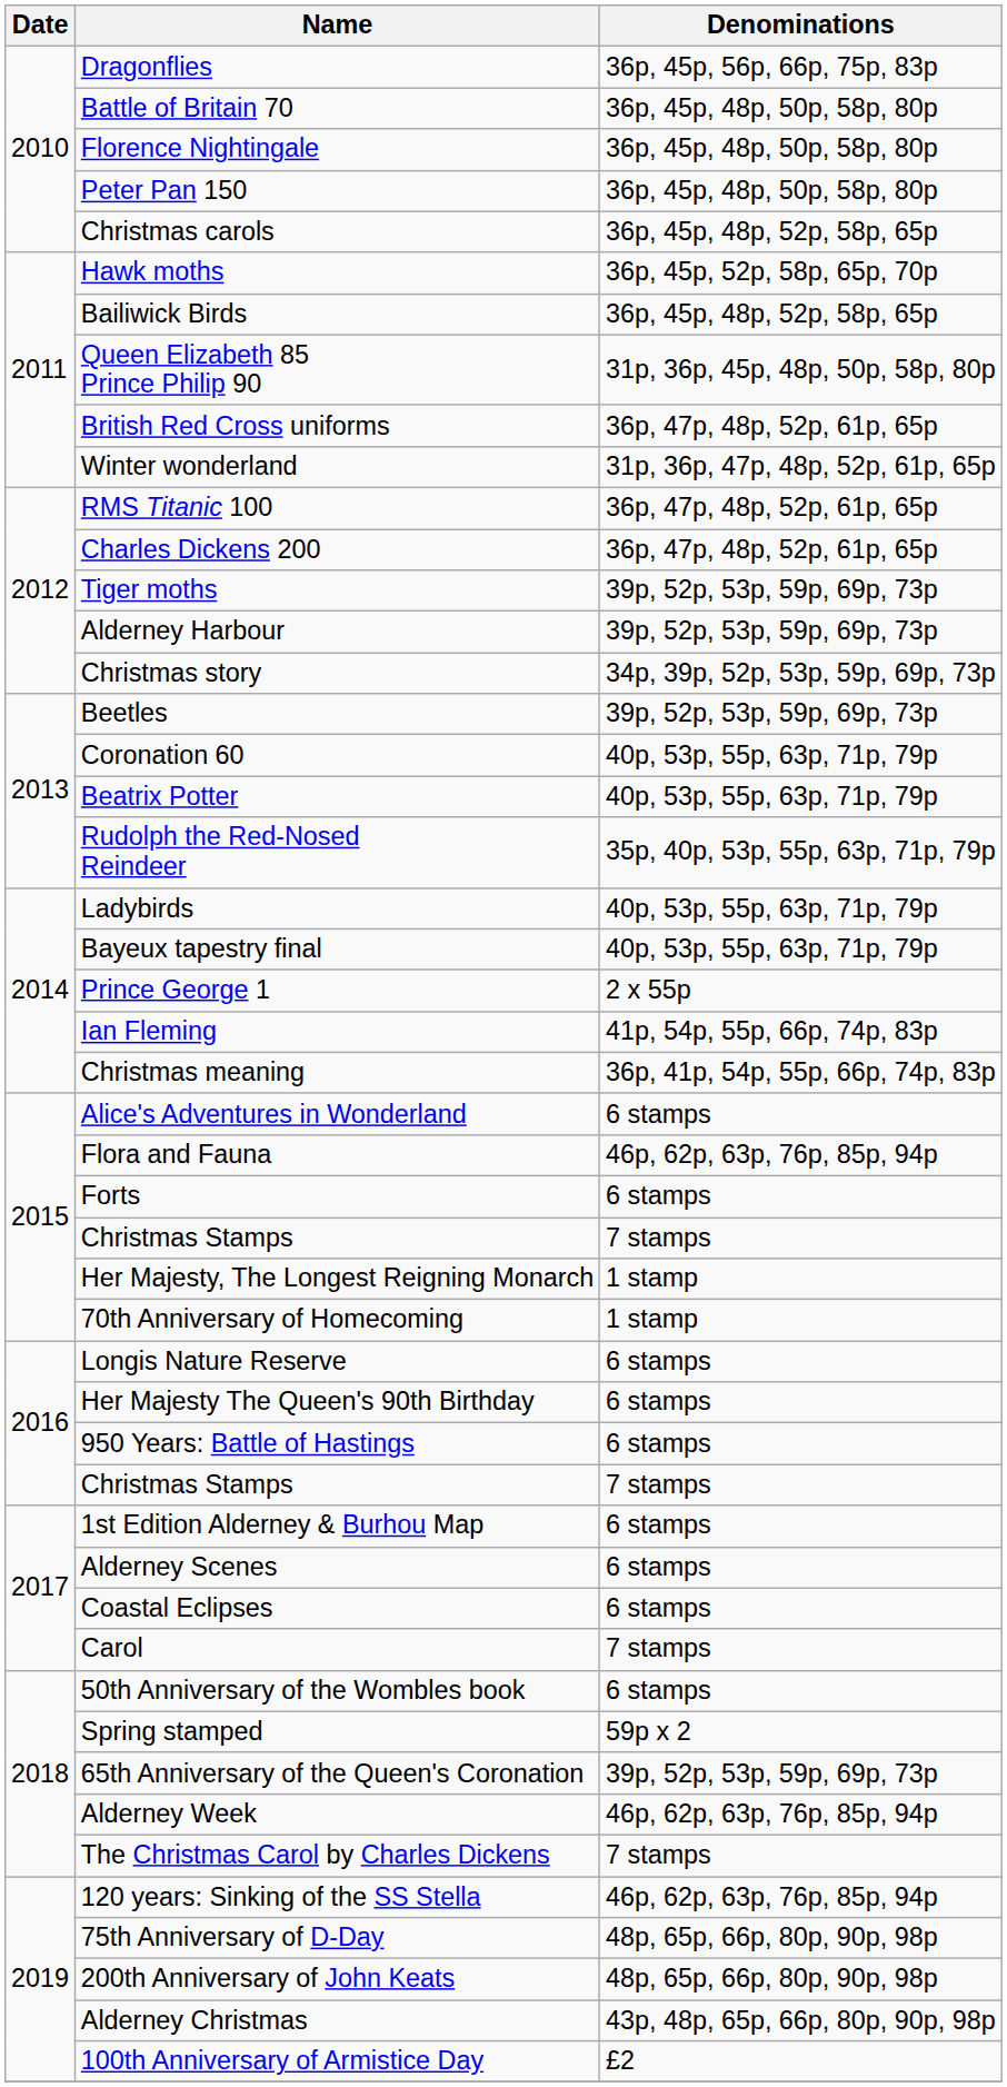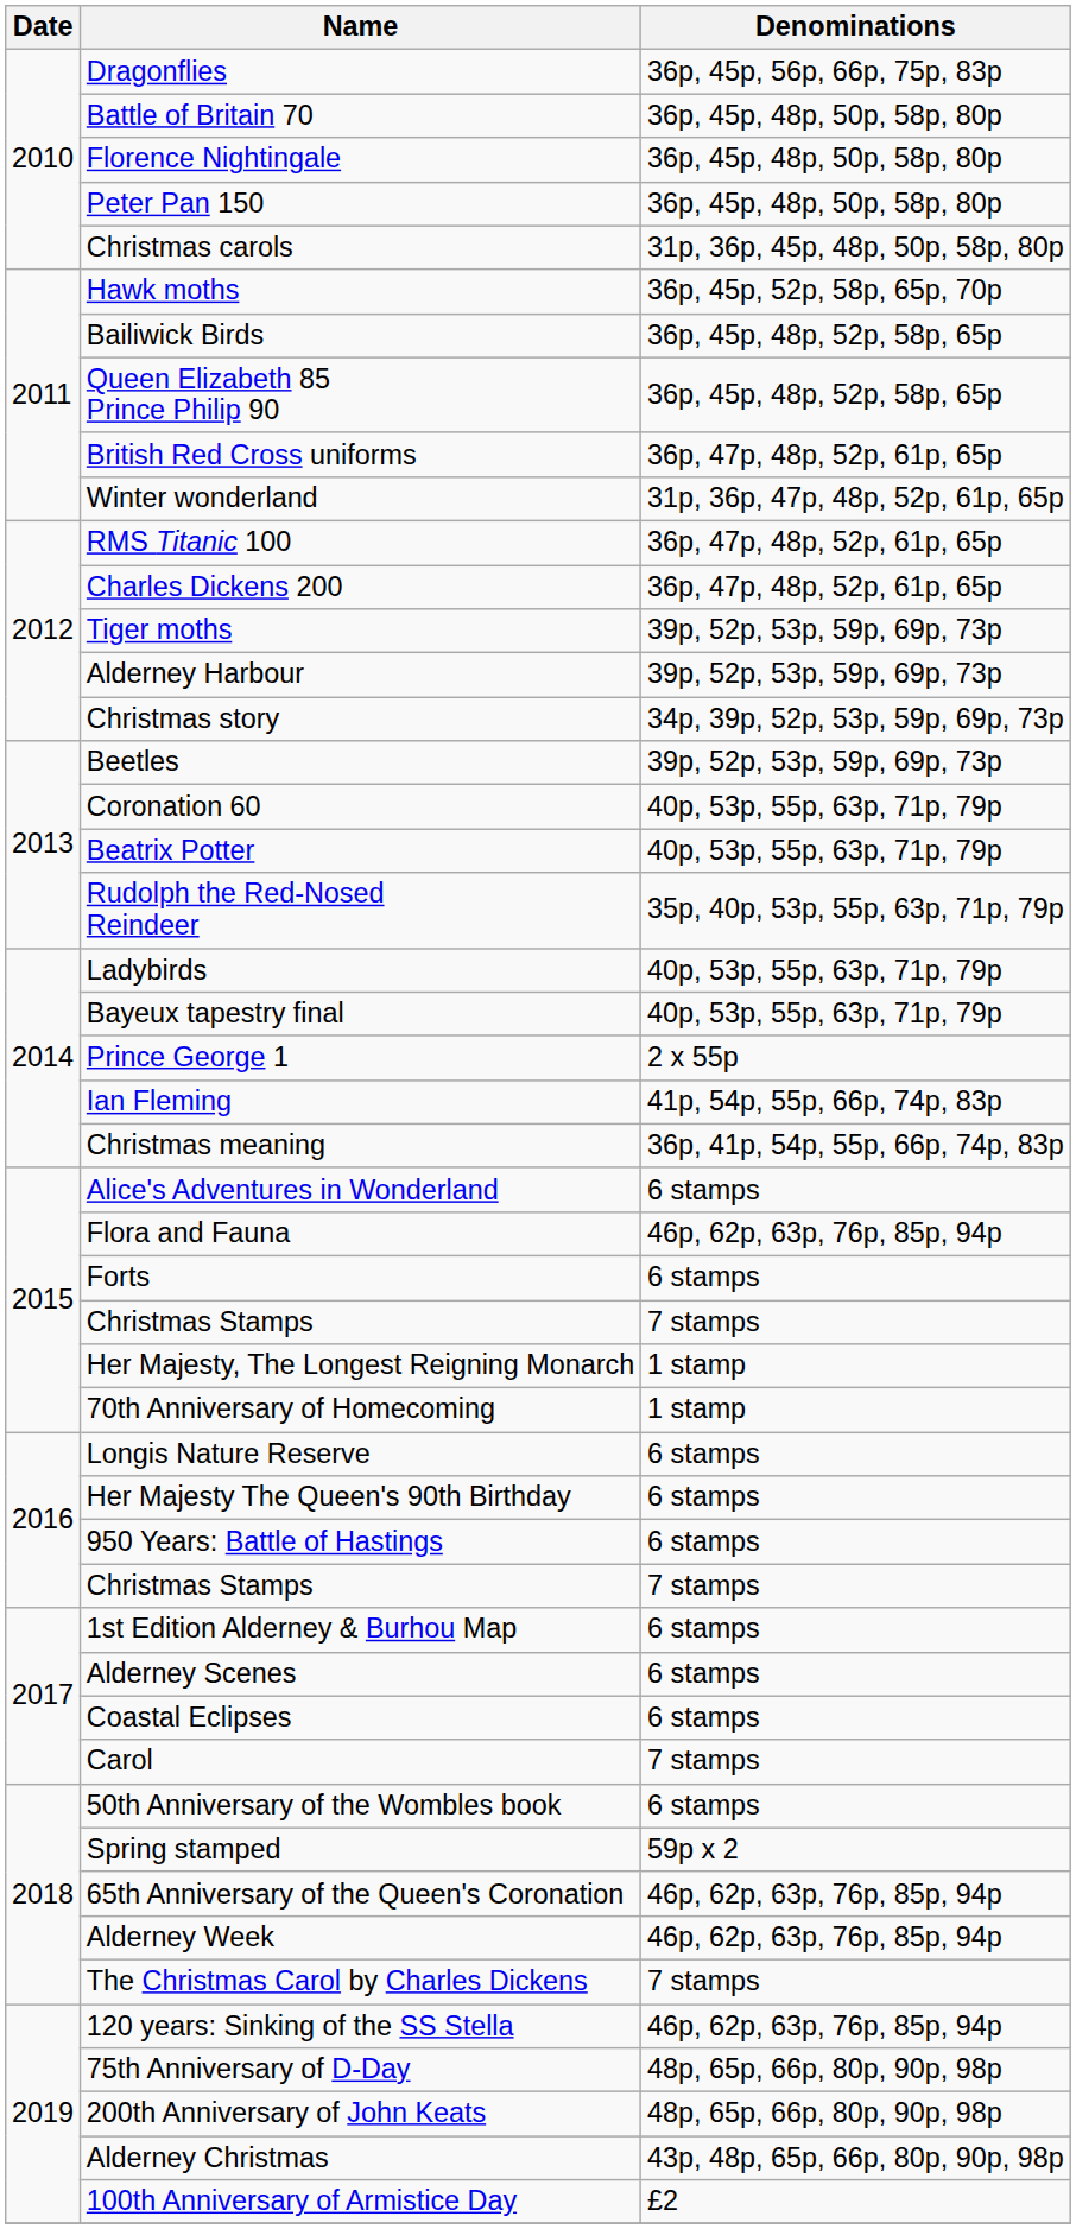Christmas carols | Denominations: 36p, 45p, 48p, 52p, 58p, 65p -> 31p, 36p, 45p, 48p, 50p, 58p, 80p
Queen Elizabeth 85 Prince Philip 90 | Denominations: 31p, 36p, 45p, 48p, 50p, 58p, 80p -> 36p, 45p, 48p, 52p, 58p, 65p
65th Anniversary of the Queen's Coronation | Denominations: 39p, 52p, 53p, 59p, 69p, 73p -> 46p, 62p, 63p, 76p, 85p, 94p
